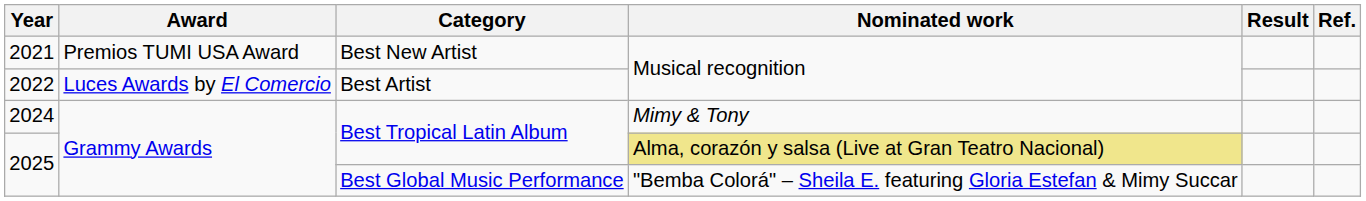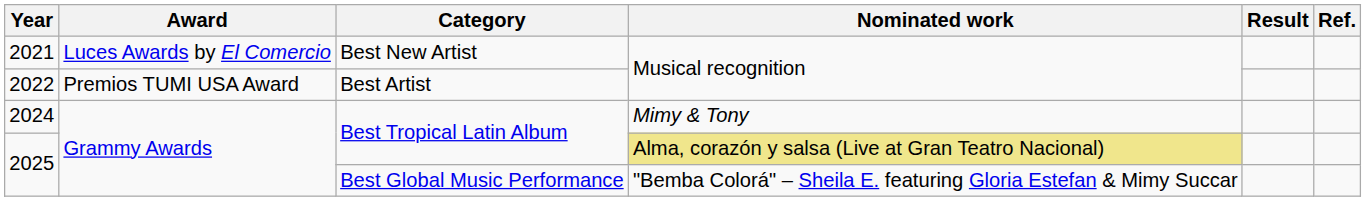2021 | Award: Premios TUMI USA Award -> Luces Awards by El Comercio
2022 | Award: Luces Awards by El Comercio -> Premios TUMI USA Award
